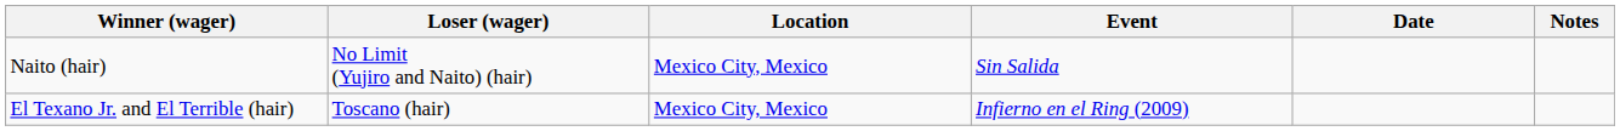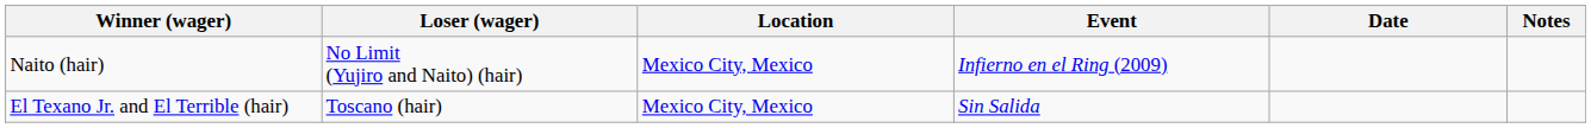Naito (hair) | Event: Sin Salida -> Infierno en el Ring (2009)
El Texano Jr. and El Terrible (hair) | Event: Infierno en el Ring (2009) -> Sin Salida
